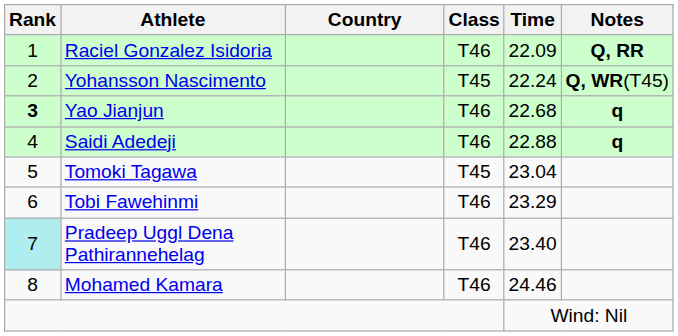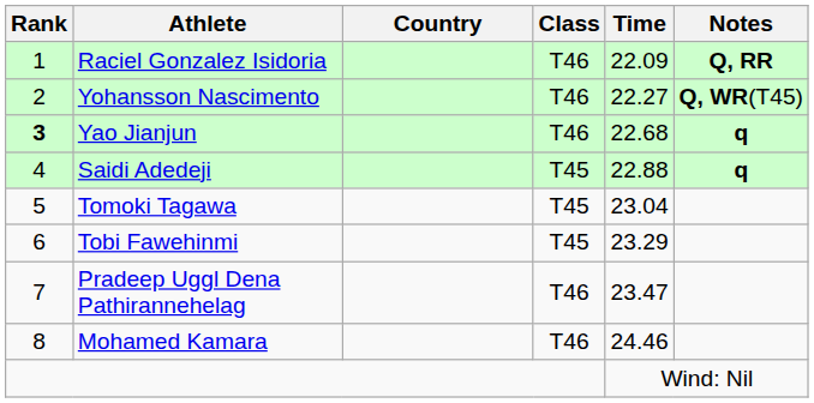Yohansson Nascimento | Class: T45 -> T46
Yohansson Nascimento | Time: 22.24 -> 22.27
Saidi Adedeji | Class: T46 -> T45
Tobi Fawehinmi | Class: T46 -> T45
Pradeep Uggl Dena Pathirannehelag | Rank: paleturquoise background -> no background
Pradeep Uggl Dena Pathirannehelag | Time: 23.40 -> 23.47
